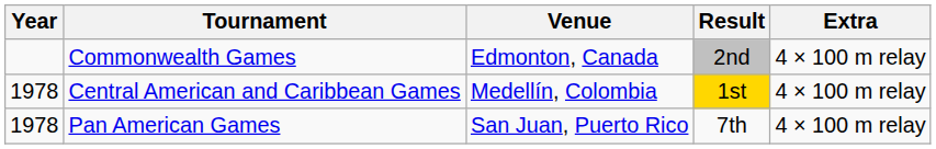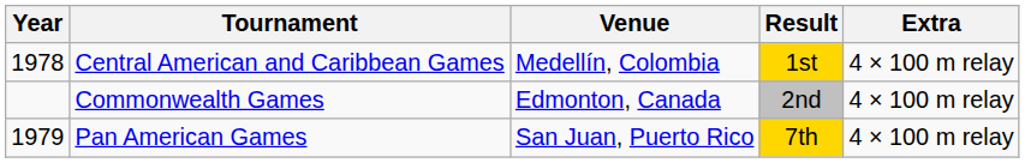rows swapped: Central American and Caribbean Games <-> Commonwealth Games
Pan American Games | Year: 1978 -> 1979
Pan American Games | Result: no background -> gold background
